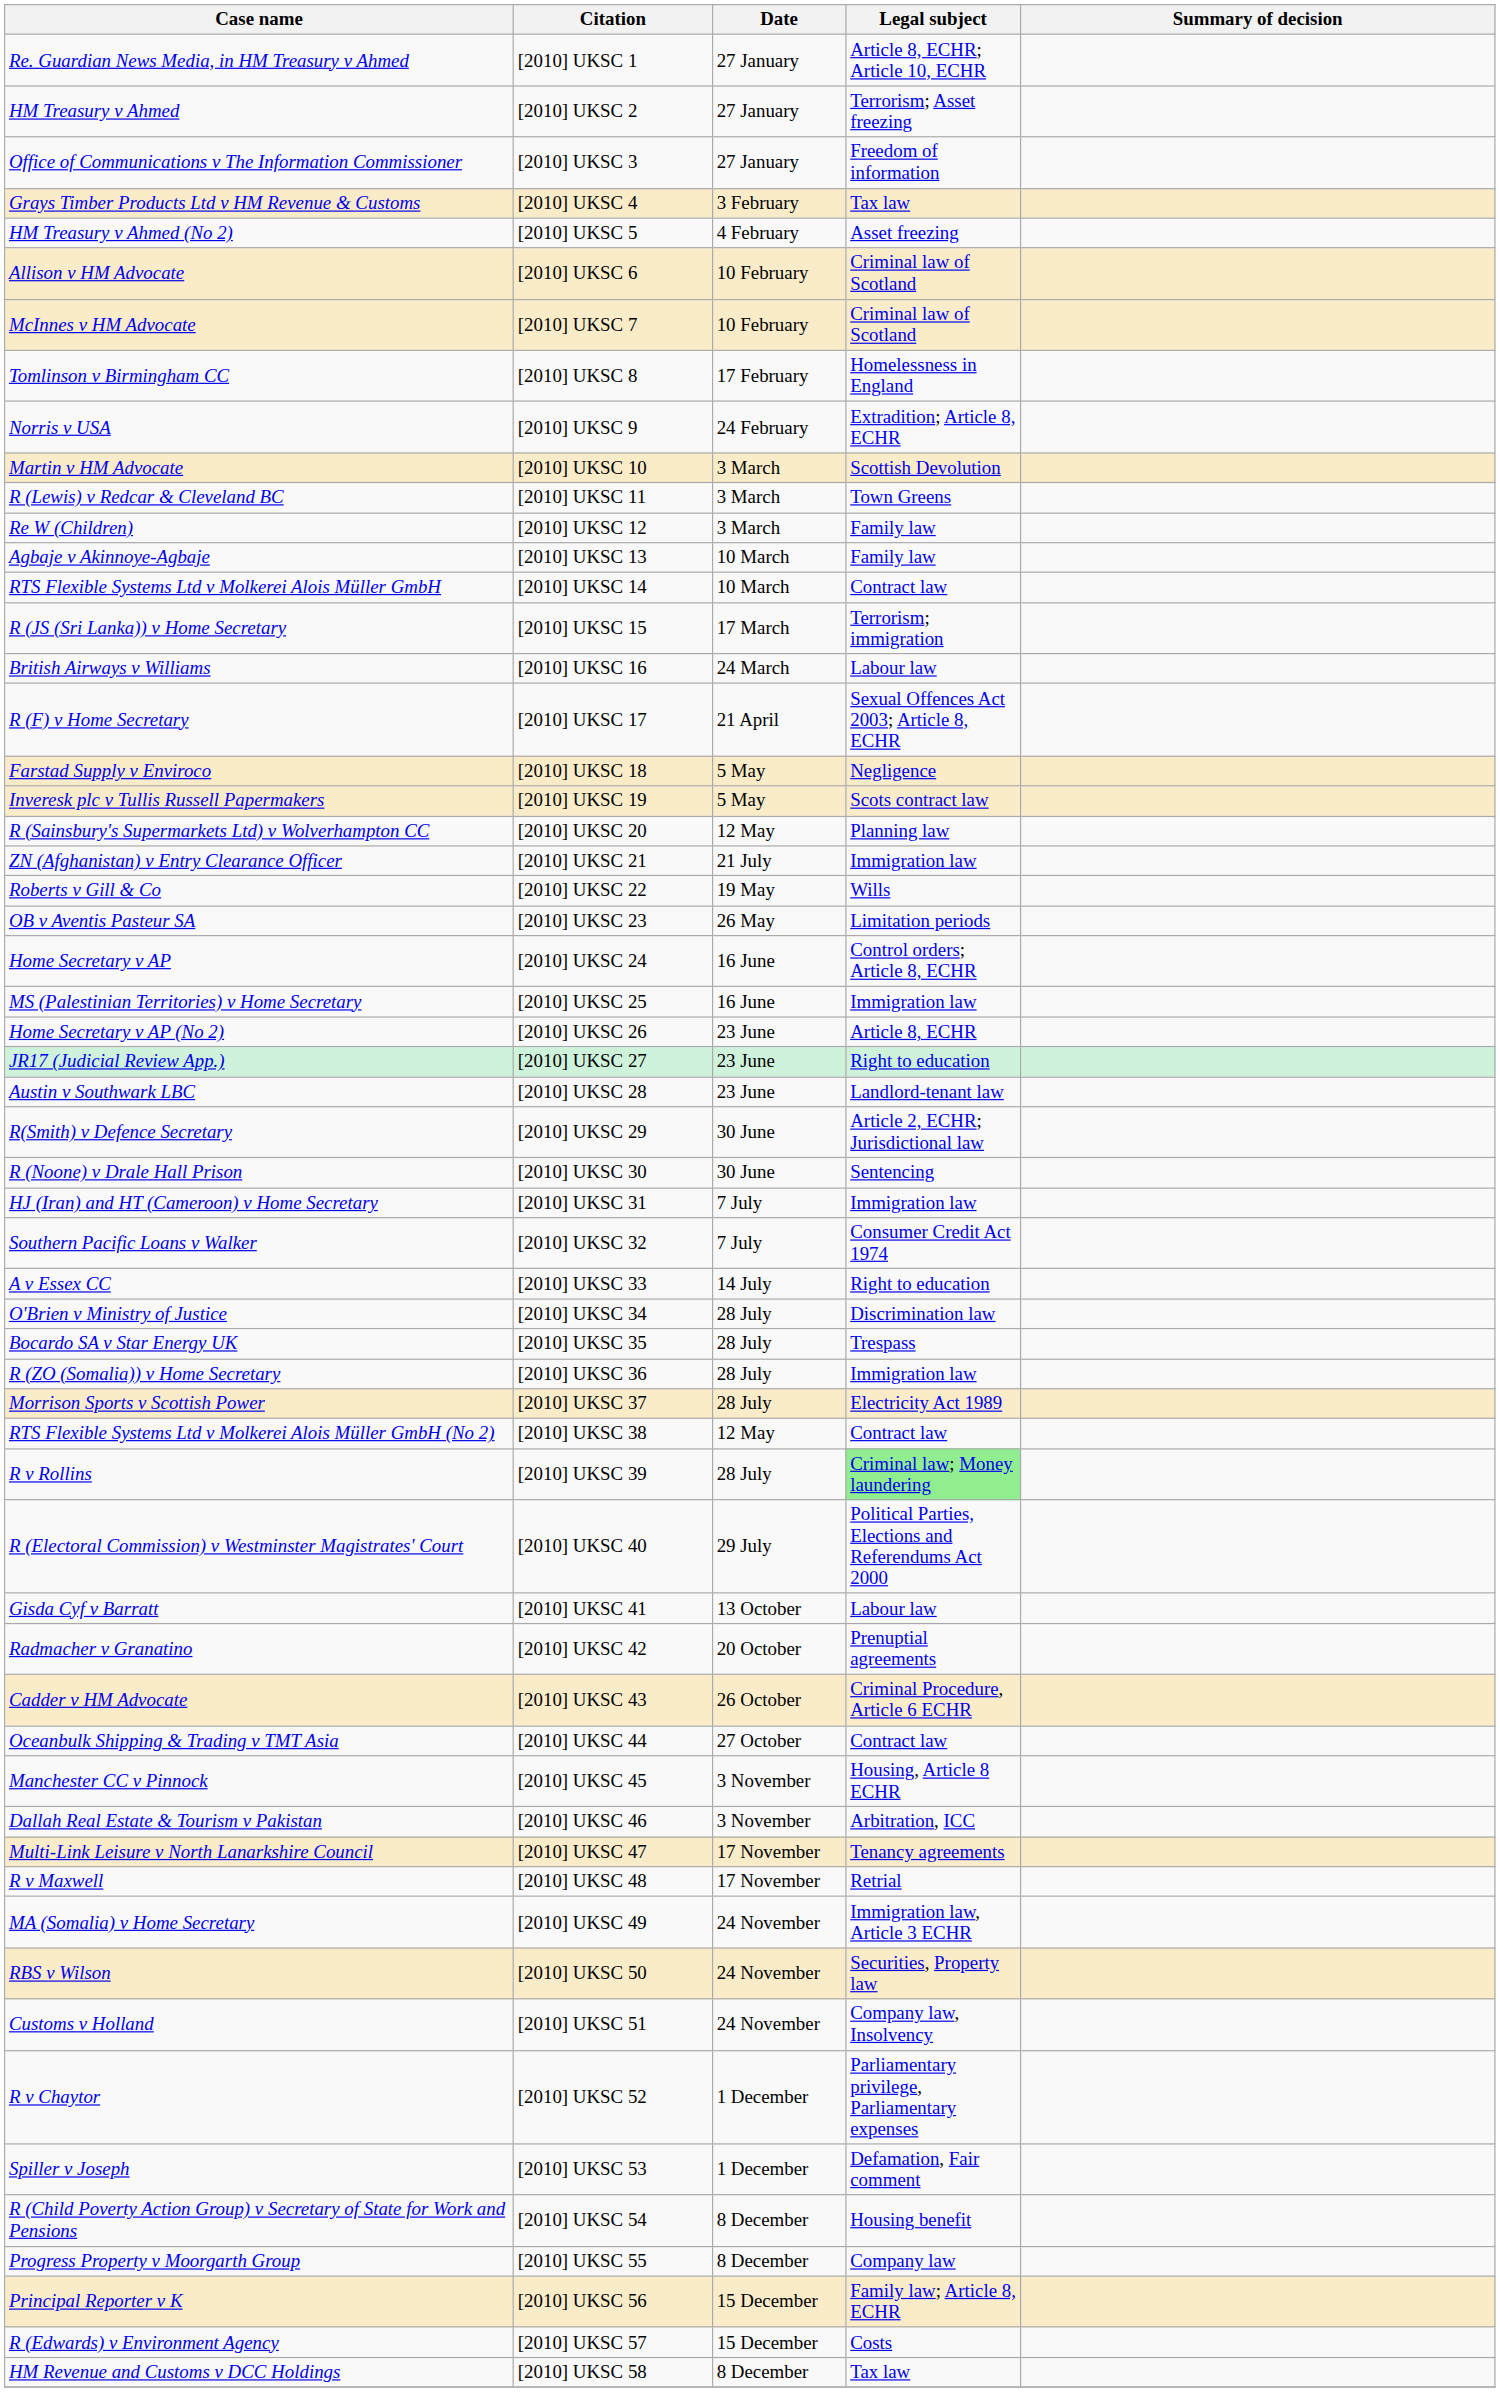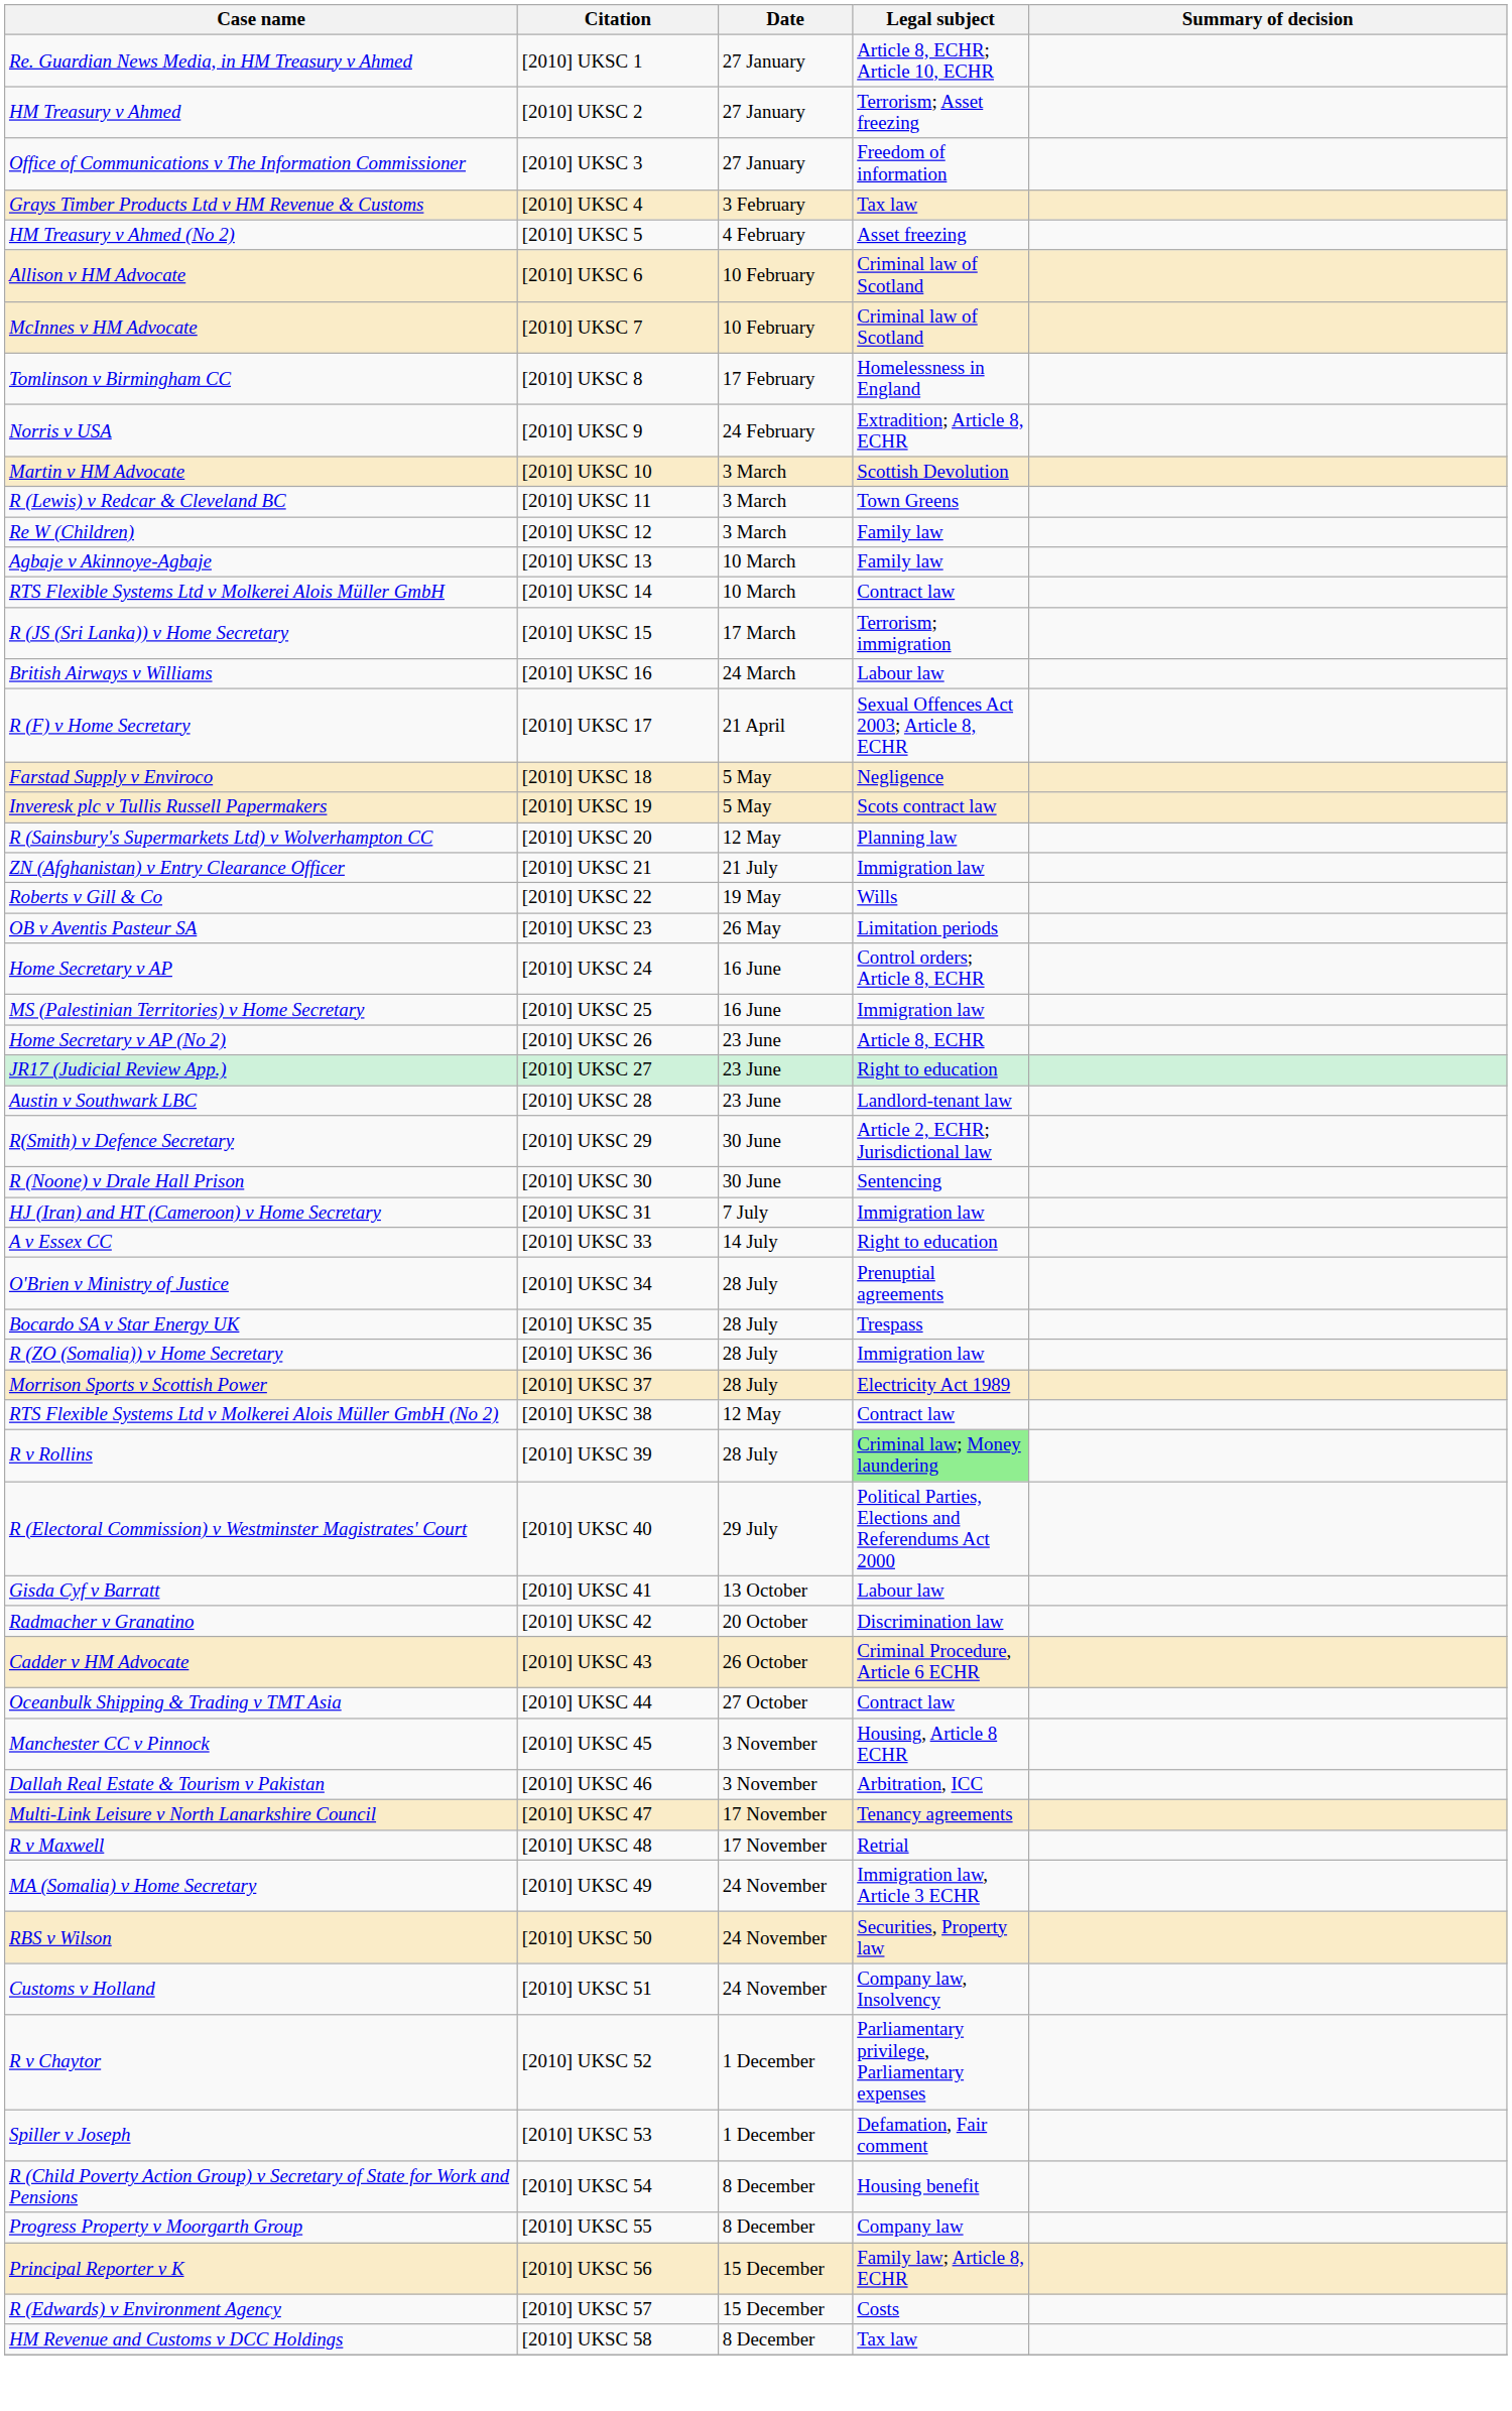- row: Southern Pacific Loans v Walker | [2010] UKSC 32 | 7 July | Consumer Credit Act 1974
O'Brien v Ministry of Justice | Legal subject: Discrimination law -> Prenuptial agreements
Radmacher v Granatino | Legal subject: Prenuptial agreements -> Discrimination law
